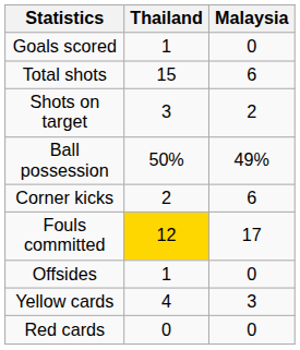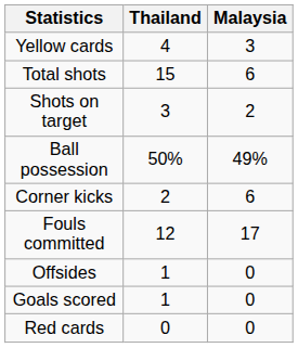rows swapped: Goals scored <-> Yellow cards
Fouls committed | Thailand: gold background -> no background
